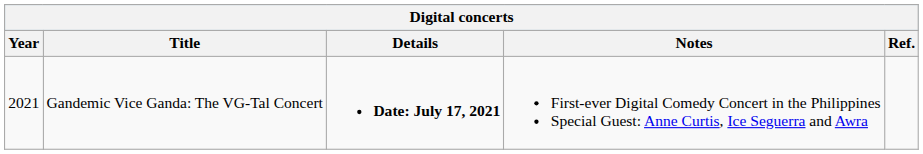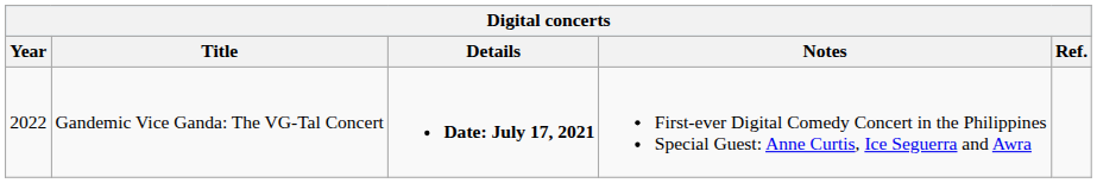Gandemic Vice Ganda: The VG-Tal Concert | Year: 2021 -> 2022
